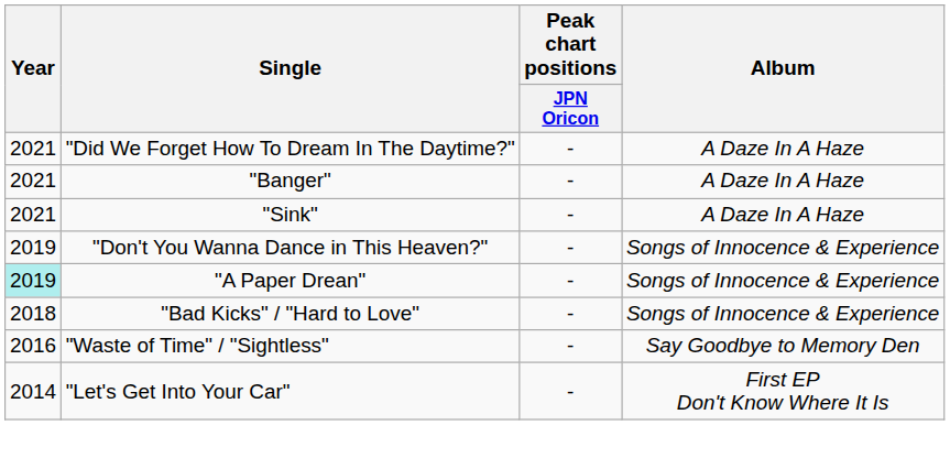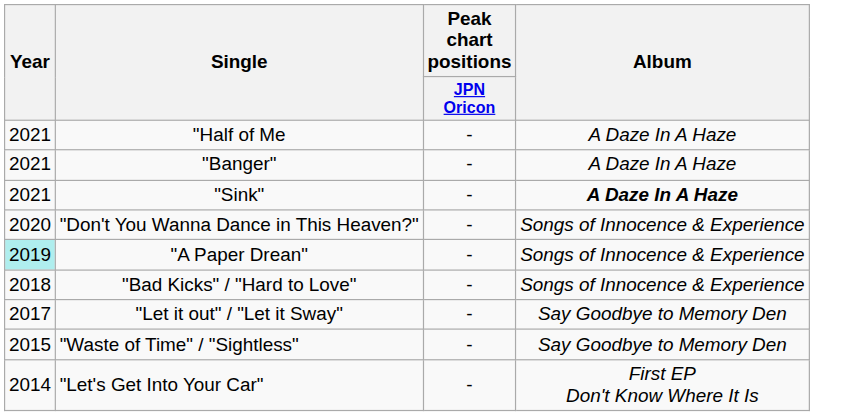+ row: 2021 | "Half of Me | - | A Daze In A Haze
- row: 2021 | "Did We Forget How To Dream In The Daytime?" | - | A Daze In A Haze
"Sink" | Album: normal -> bold
"Don't You Wanna Dance in This Heaven?" | Year: 2019 -> 2020
+ row: 2017 | "Let it out" / "Let it Sway" | - | Say Goodbye to Memory Den
"Waste of Time" / "Sightless" | Year: 2016 -> 2015
